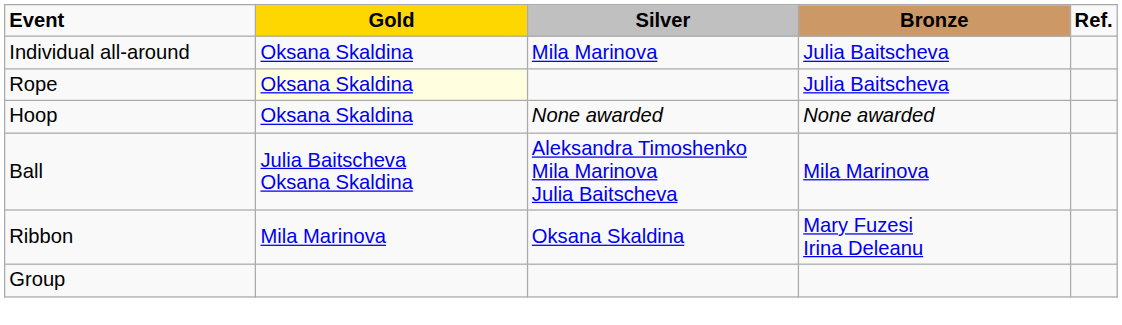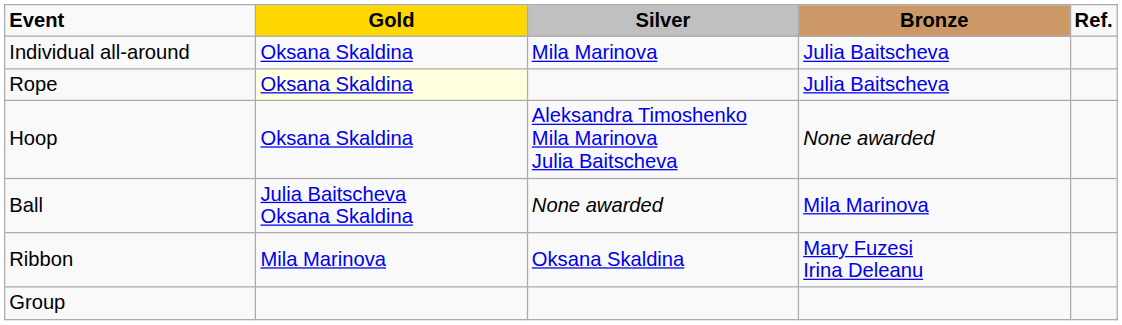Hoop | Silver: None awarded -> Aleksandra Timoshenko Mila Marinova Julia Baitscheva
Ball | Silver: Aleksandra Timoshenko Mila Marinova Julia Baitscheva -> None awarded
